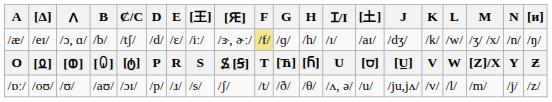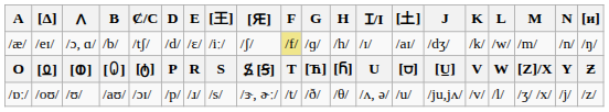/æ/ | [Ԙ]: /ɝ, ɚː/ -> /ʃ/
/æ/ | M: /ʒ/ /x/ -> /m/
/ɒː/ | [Ԙ]: /ʃ/ -> /ɝ, ɚː/
/ɒː/ | M: /m/ -> /ʒ/ /x/
